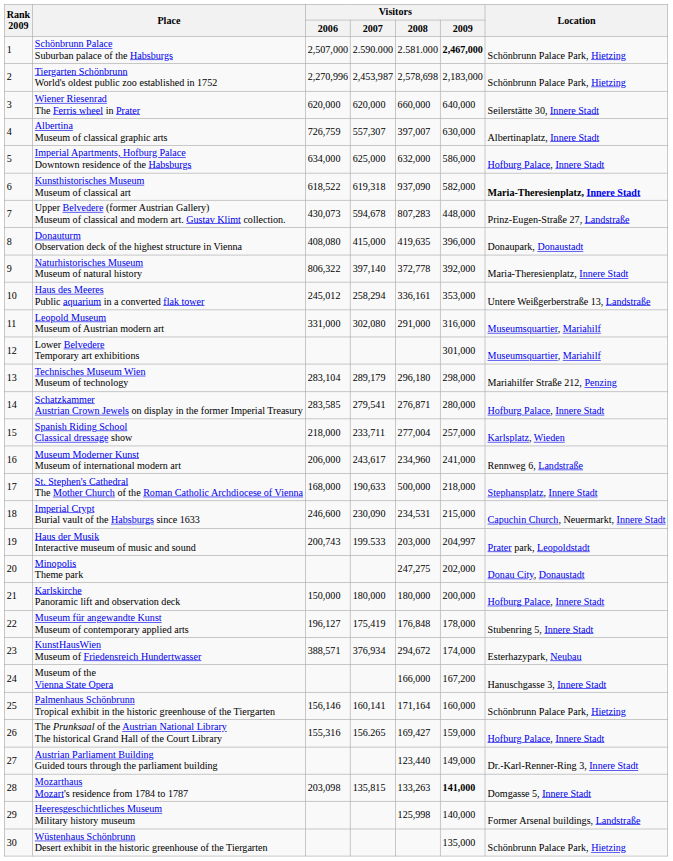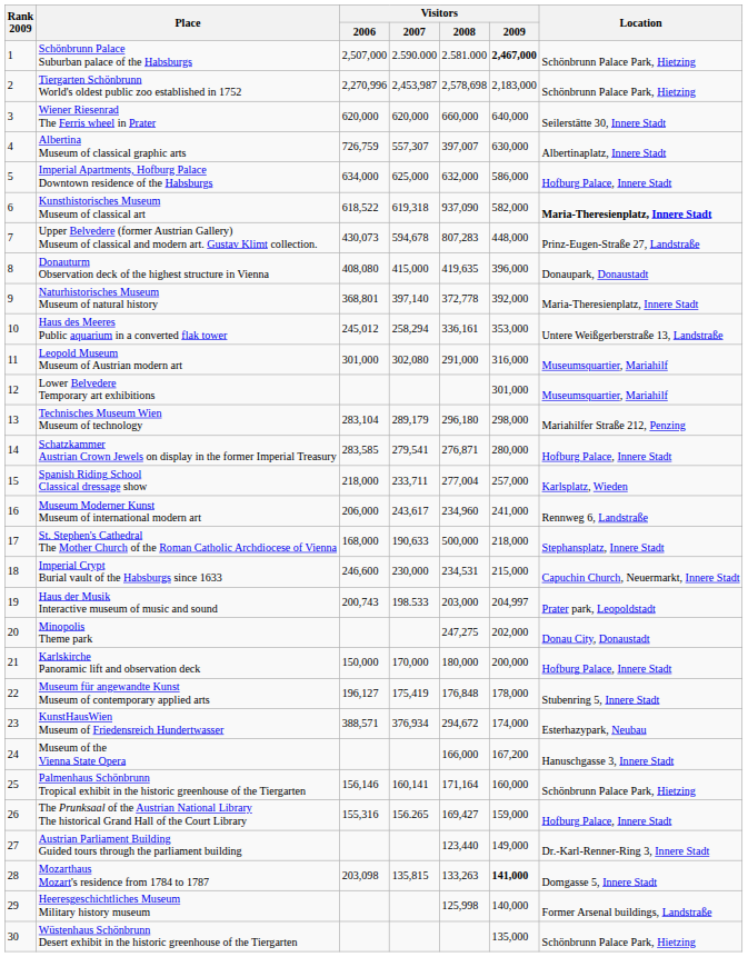Naturhistorisches Museum Museum of natural history | Visitors / 2006: 806,322 -> 368,801
Leopold Museum Museum of Austrian modern art | Visitors / 2006: 331,000 -> 301,000
Imperial Crypt Burial vault of the Habsburgs since 1633 | Visitors / 2007: 230,090 -> 230,000
Haus der Musik Interactive museum of music and sound | Visitors / 2007: 199.533 -> 198.533
Karlskirche Panoramic lift and observation deck | Visitors / 2007: 180,000 -> 170,000
